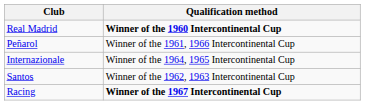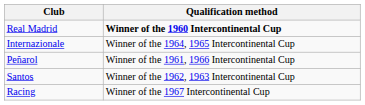rows swapped: Internazionale <-> Peñarol
Racing | Qualification method: bold -> normal
